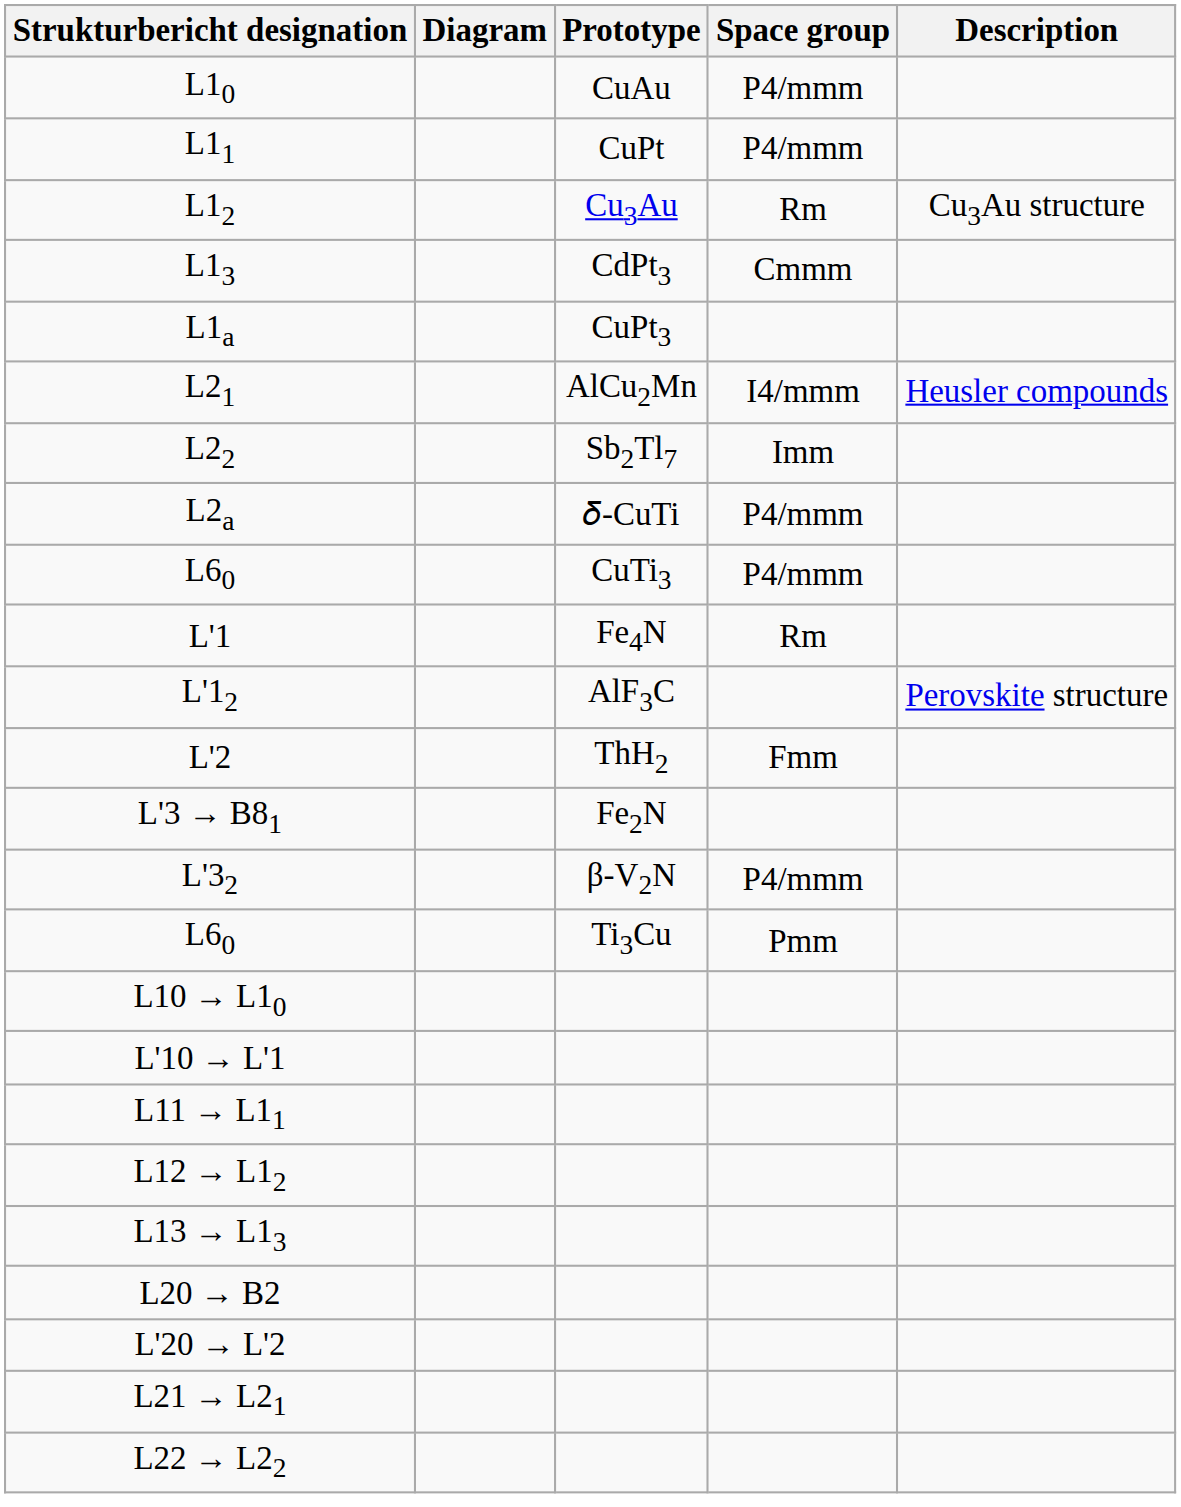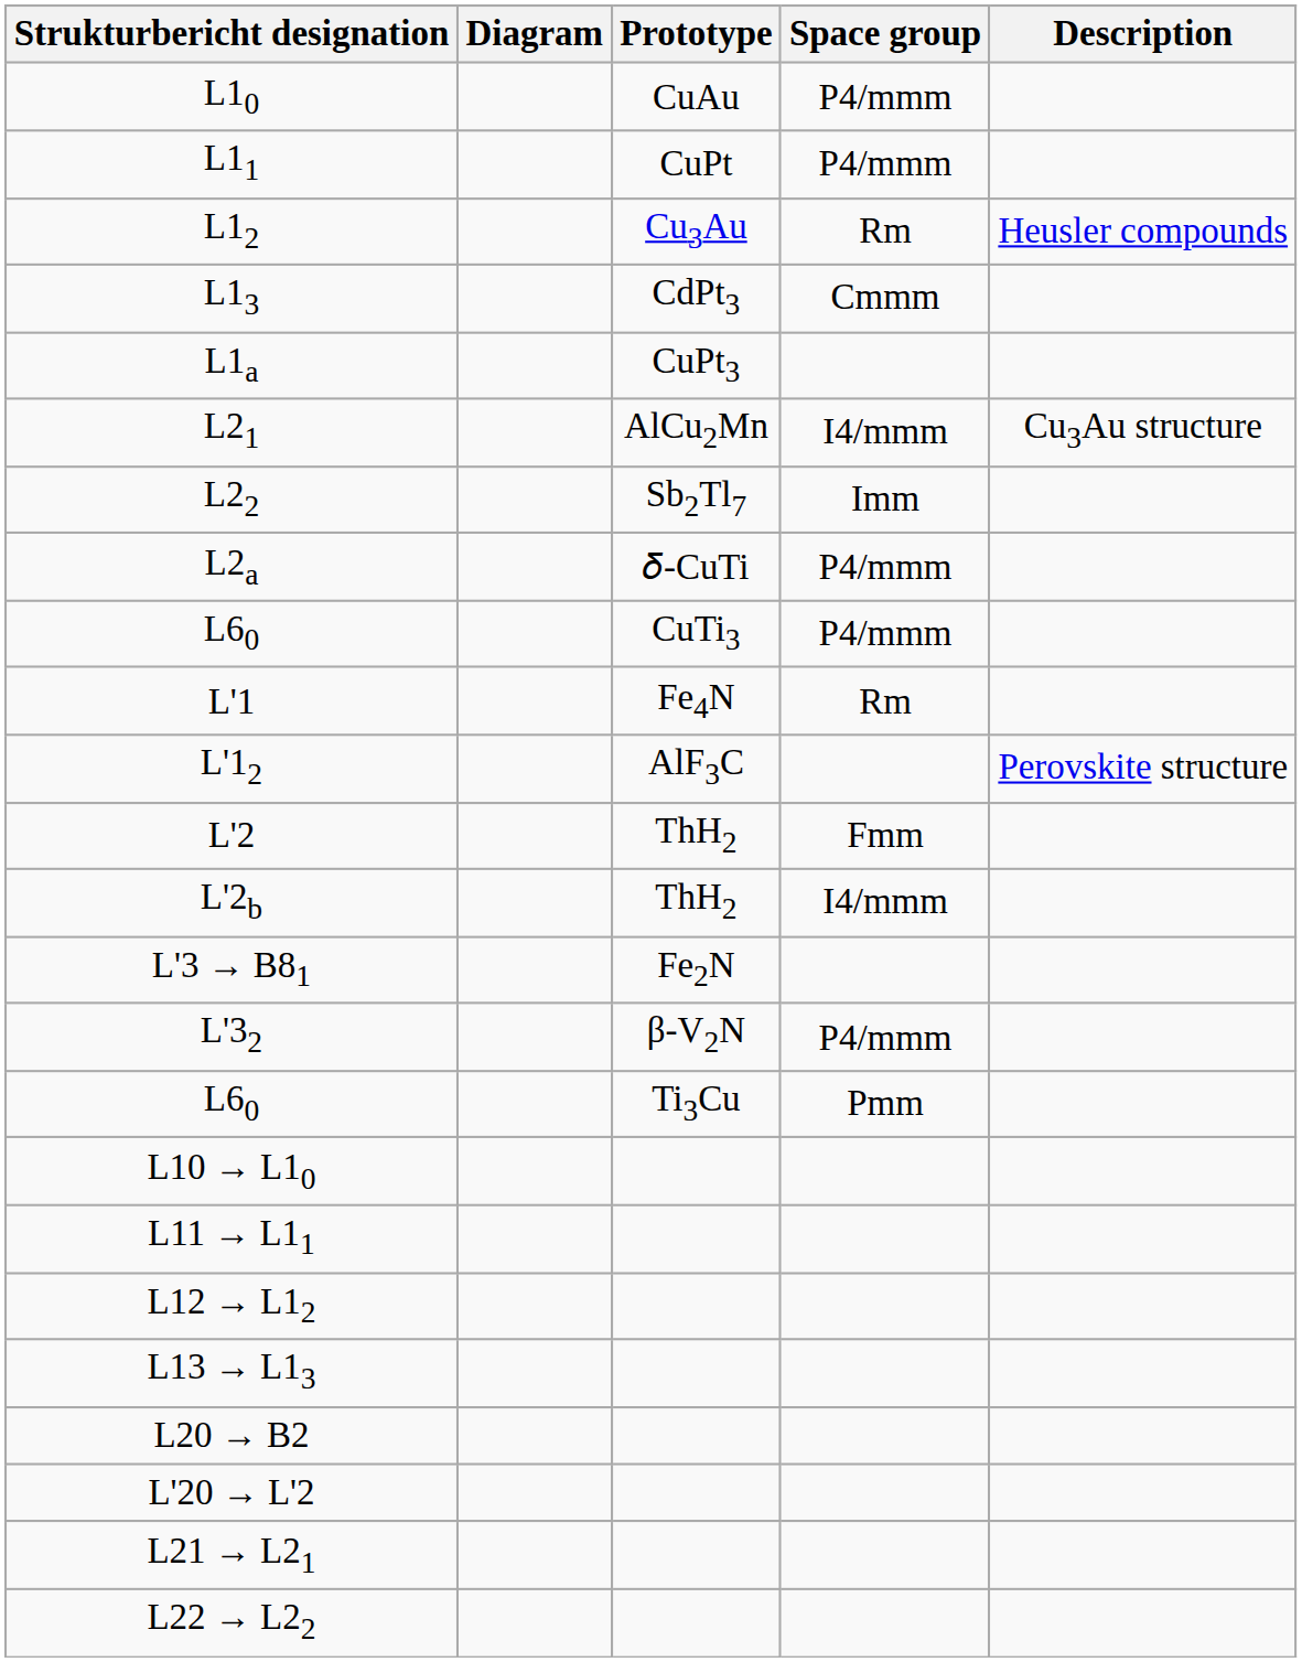L12 | Description: Cu3Au structure -> Heusler compounds
L21 | Description: Heusler compounds -> Cu3Au structure
+ row: L'2b | ThH2 | I4/mmm
- row: L'10 → L'1
